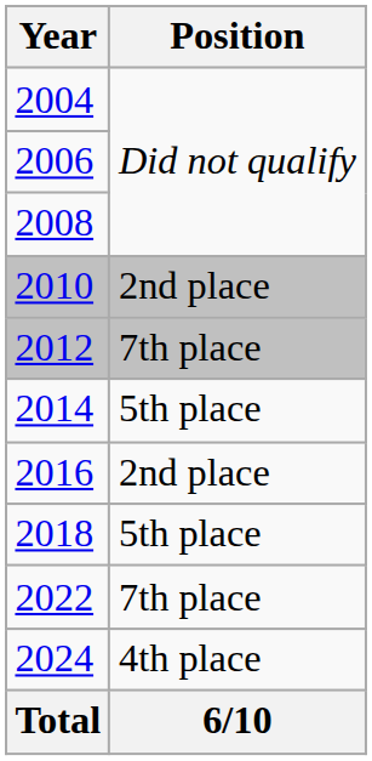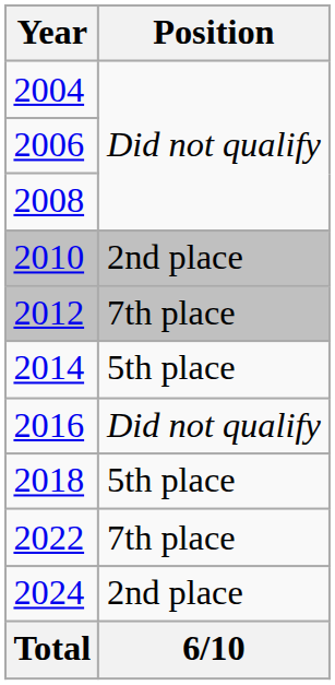2016 | Position: 2nd place -> Did not qualify
2024 | Position: 4th place -> 2nd place
